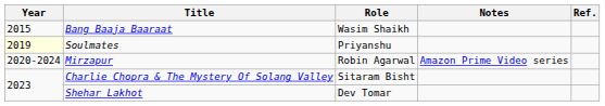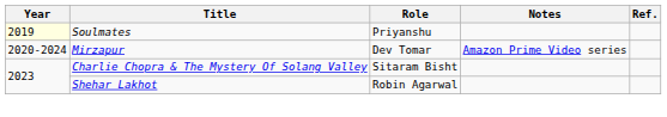- row: 2015 | Bang Baaja Baaraat | Wasim Shaikh
Mirzapur | Role: Robin Agarwal -> Dev Tomar
Shehar Lakhot | Role: Dev Tomar -> Robin Agarwal
